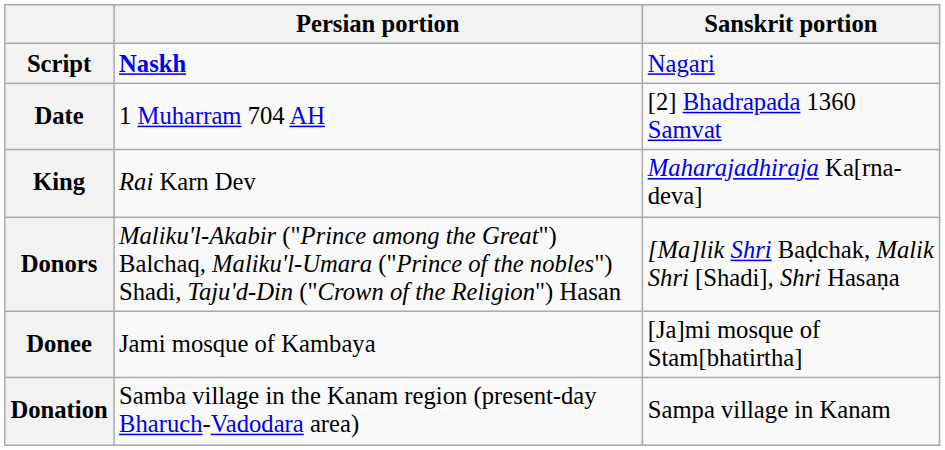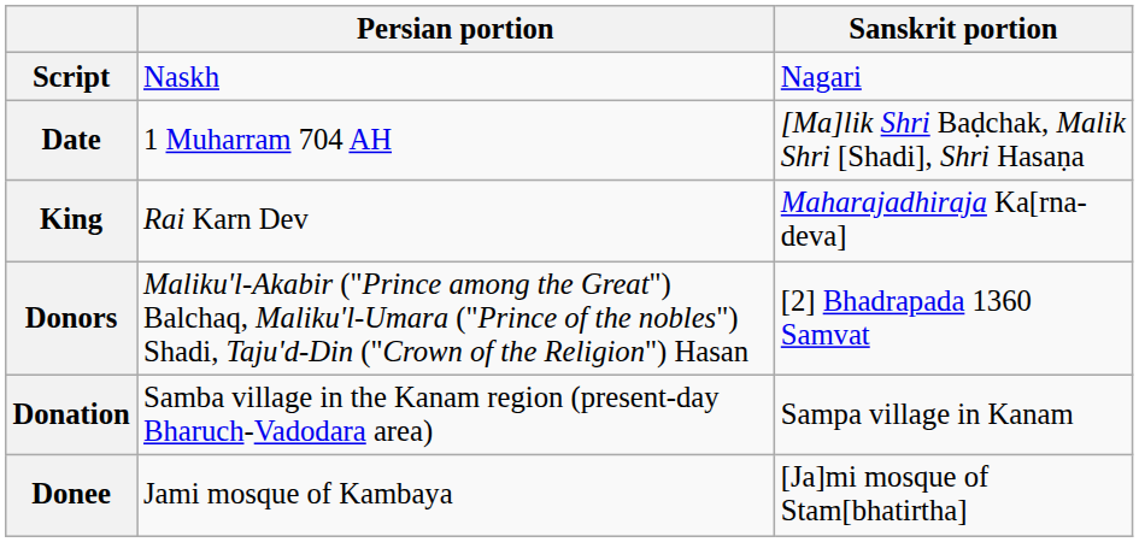Script | Persian portion: bold -> normal
Date | Sanskrit portion: [2] Bhadrapada 1360 Samvat -> [Ma]lik Shri Baḍchak, Malik Shri [Shadi], Shri Hasaṇa
Donors | Sanskrit portion: [Ma]lik Shri Baḍchak, Malik Shri [Shadi], Shri Hasaṇa -> [2] Bhadrapada 1360 Samvat
rows swapped: Donee <-> Donation
